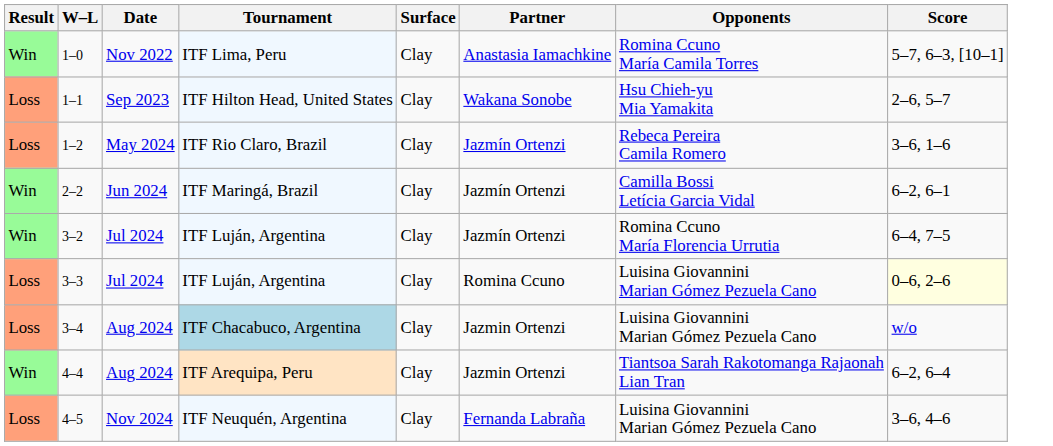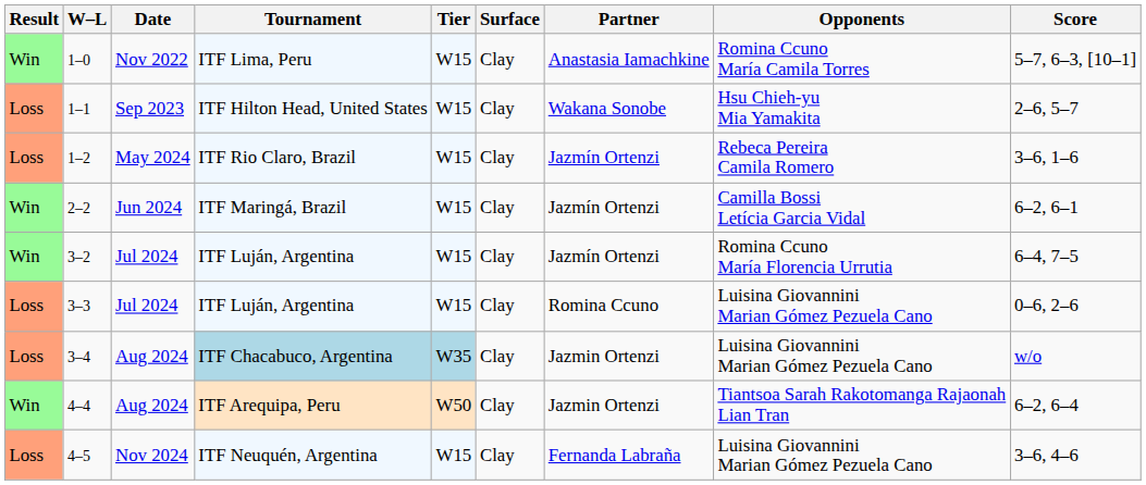+ column: Tier | W15 | W15 | W15 | W15 | W15 | W15 | W35 | W50 | W15
3–3 | Score: lightyellow background -> no background
